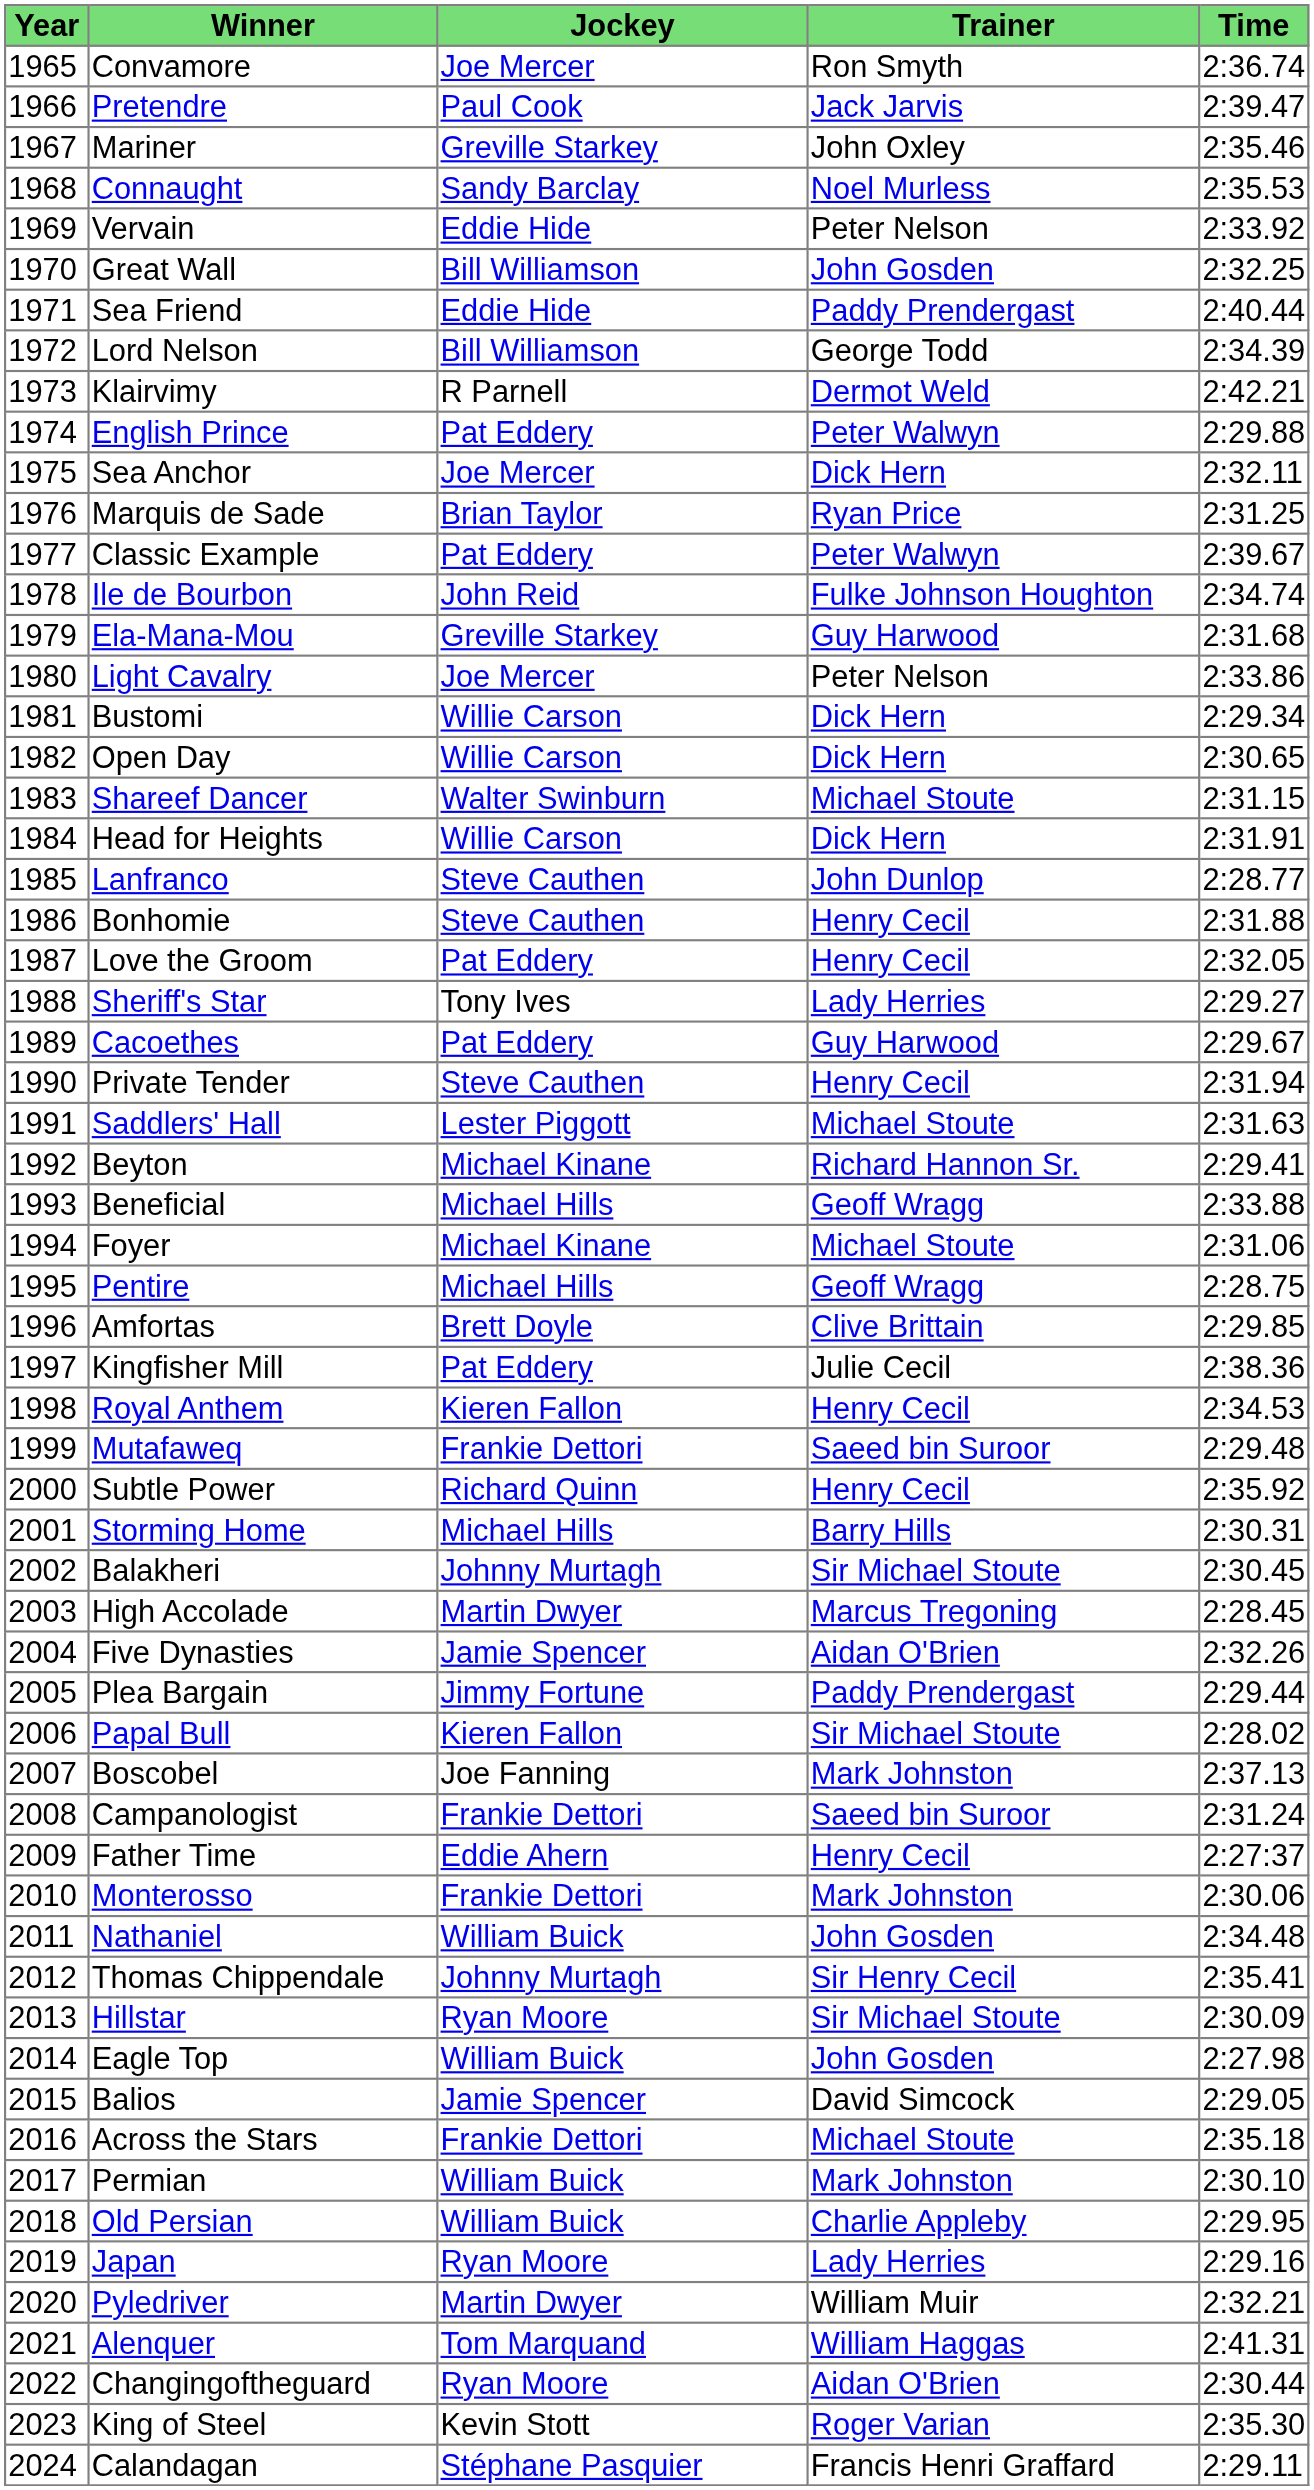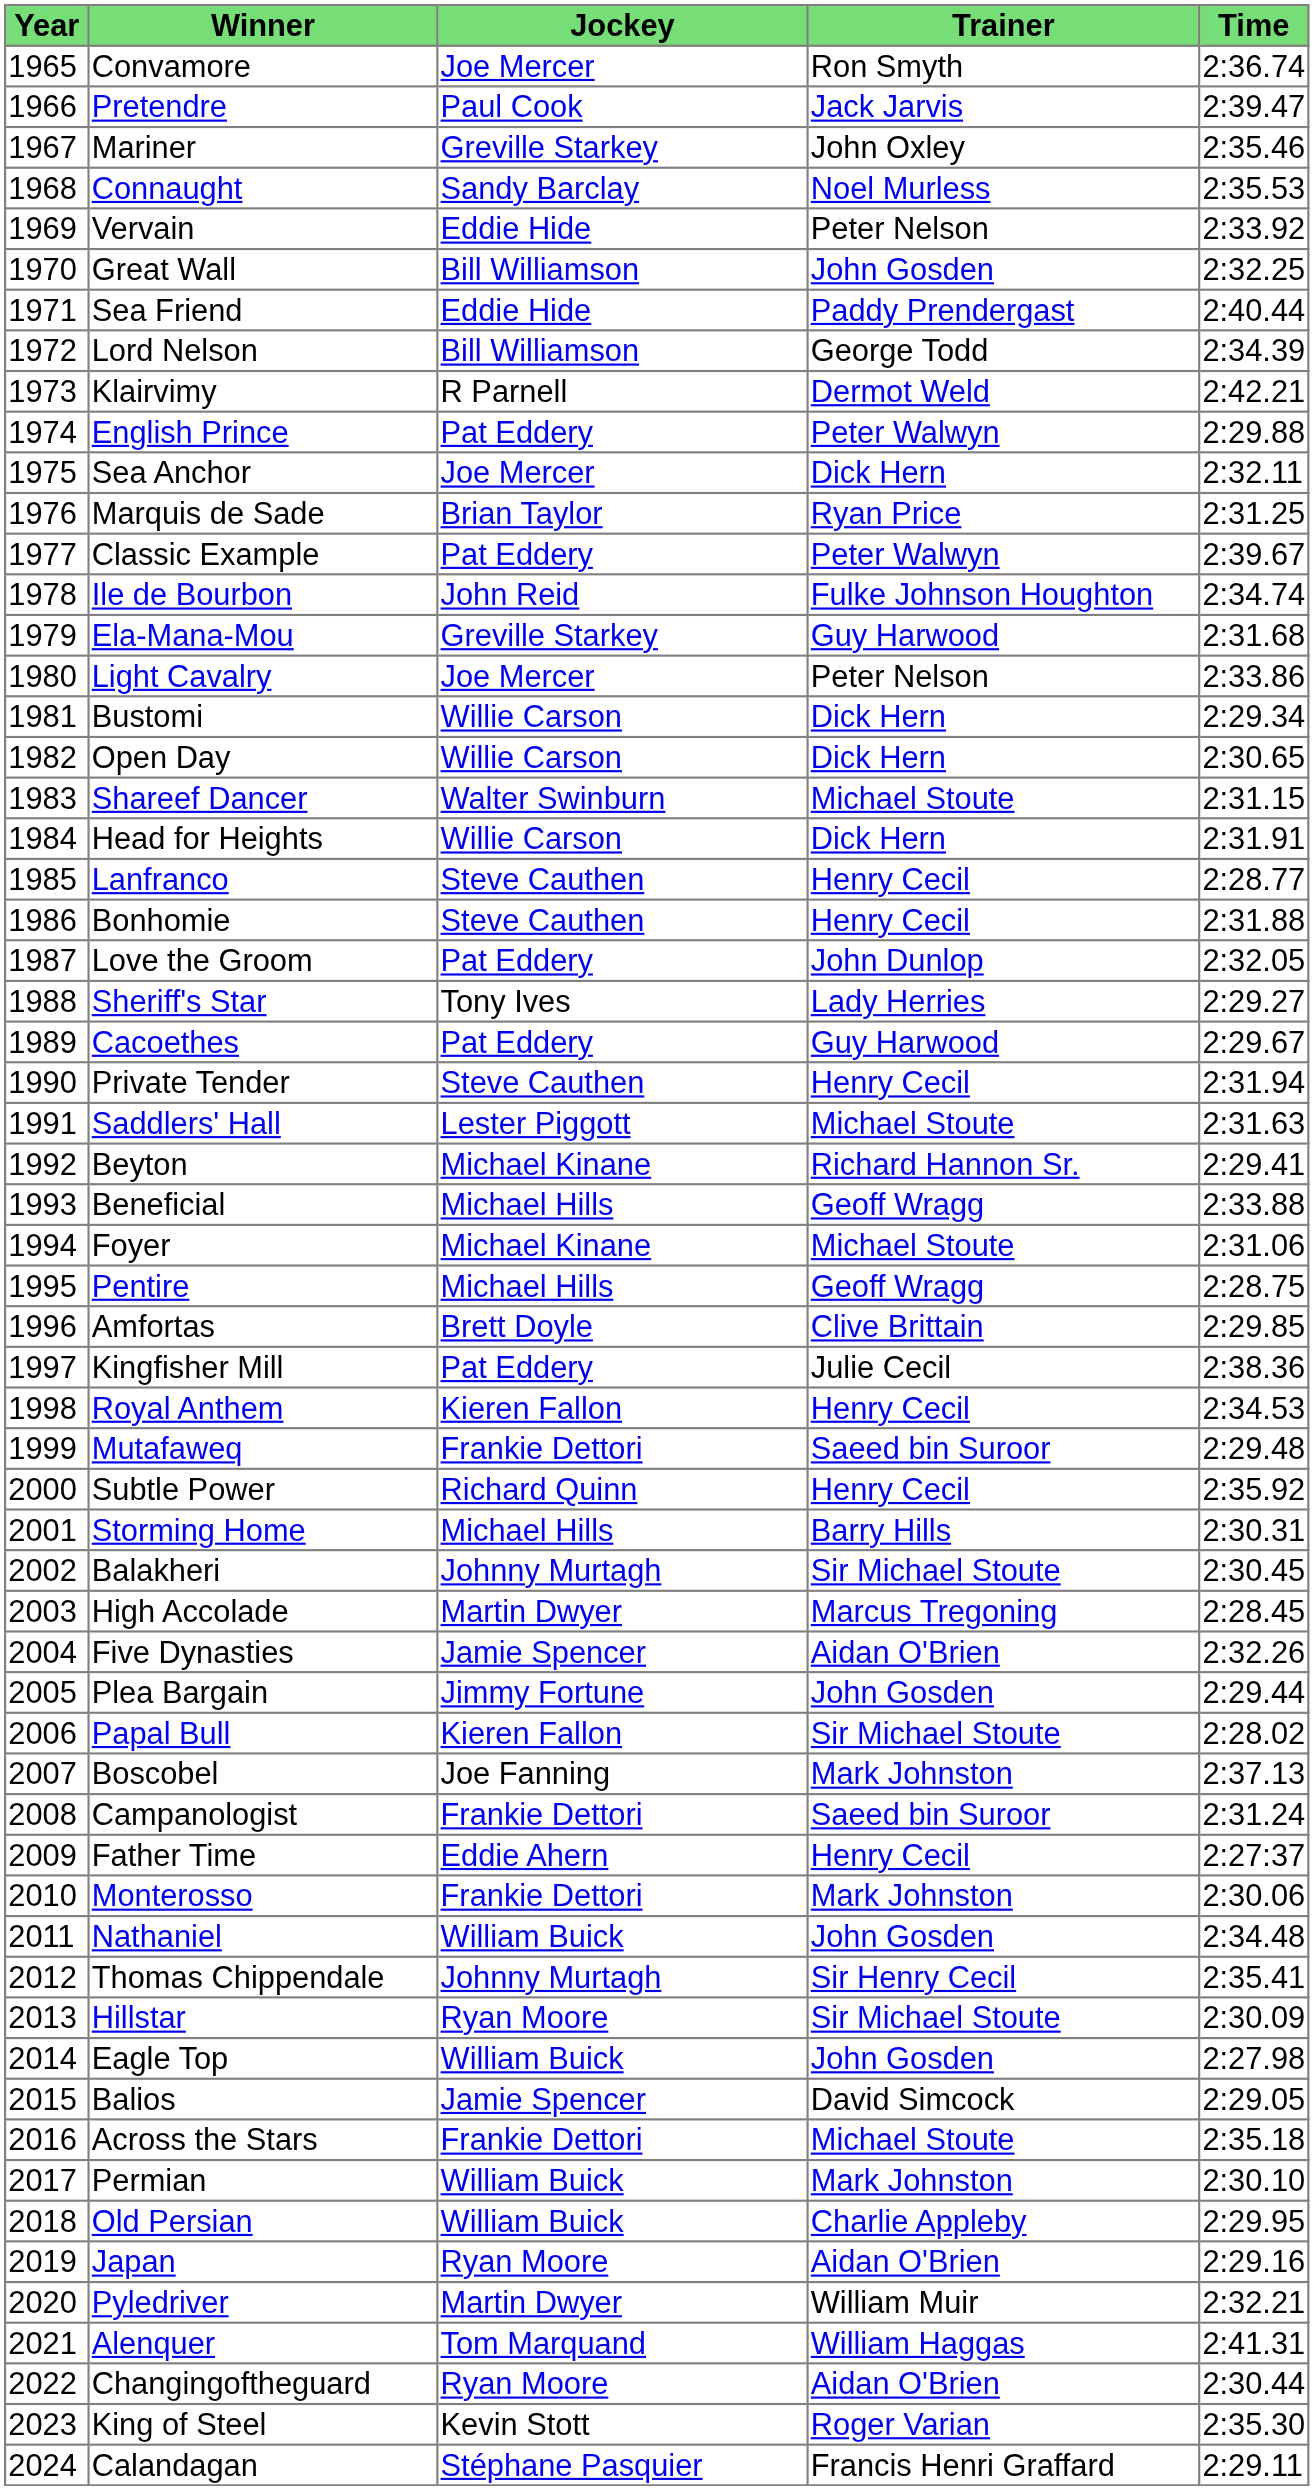Lanfranco | Trainer: John Dunlop -> Henry Cecil
Love the Groom | Trainer: Henry Cecil -> John Dunlop
Plea Bargain | Trainer: Paddy Prendergast -> John Gosden
Japan | Trainer: Lady Herries -> Aidan O'Brien
